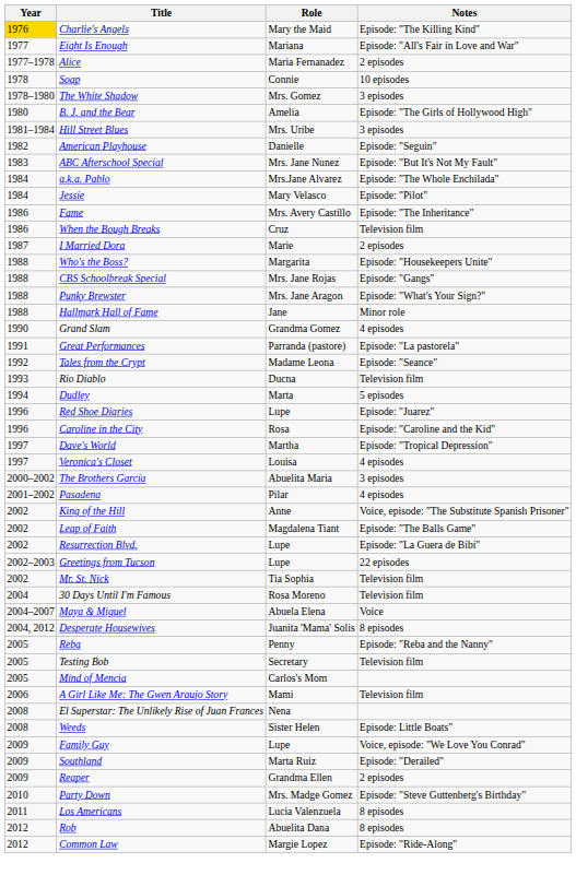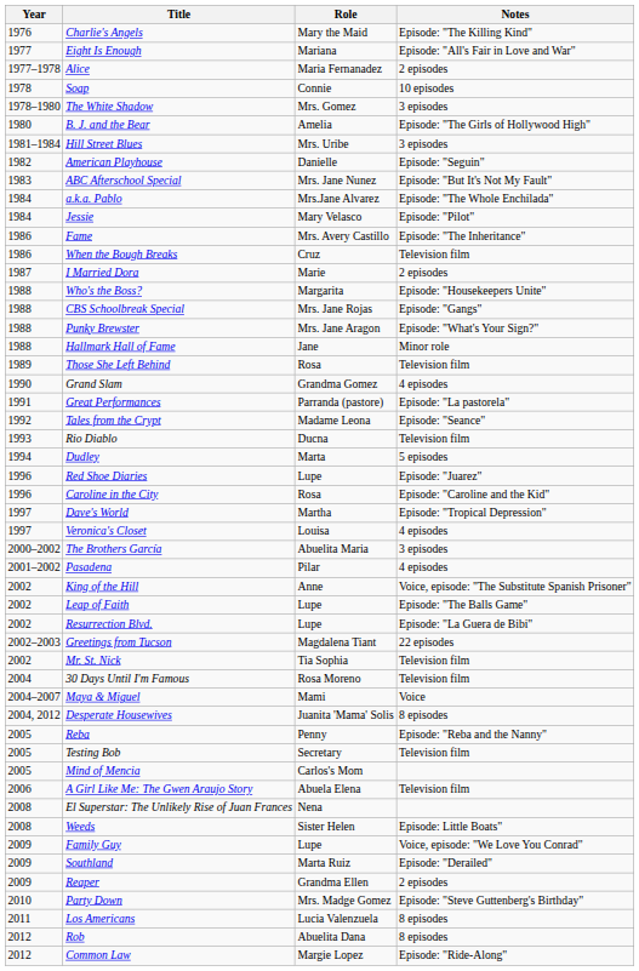Charlie's Angels | Year: gold background -> no background
+ row: 1989 | Those She Left Behind | Rosa | Television film
Leap of Faith | Role: Magdalena Tiant -> Lupe
Greetings from Tucson | Role: Lupe -> Magdalena Tiant
Maya & Miguel | Role: Abuela Elena -> Mami
A Girl Like Me: The Gwen Araujo Story | Role: Mami -> Abuela Elena
